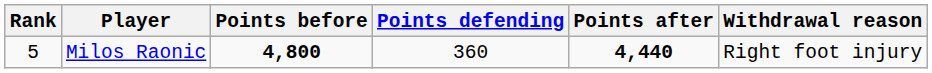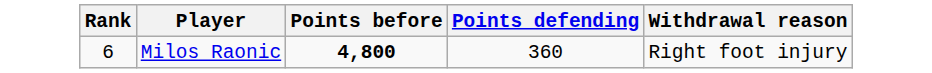- column: Points after | 4,440
Milos Raonic | Rank: 5 -> 6
